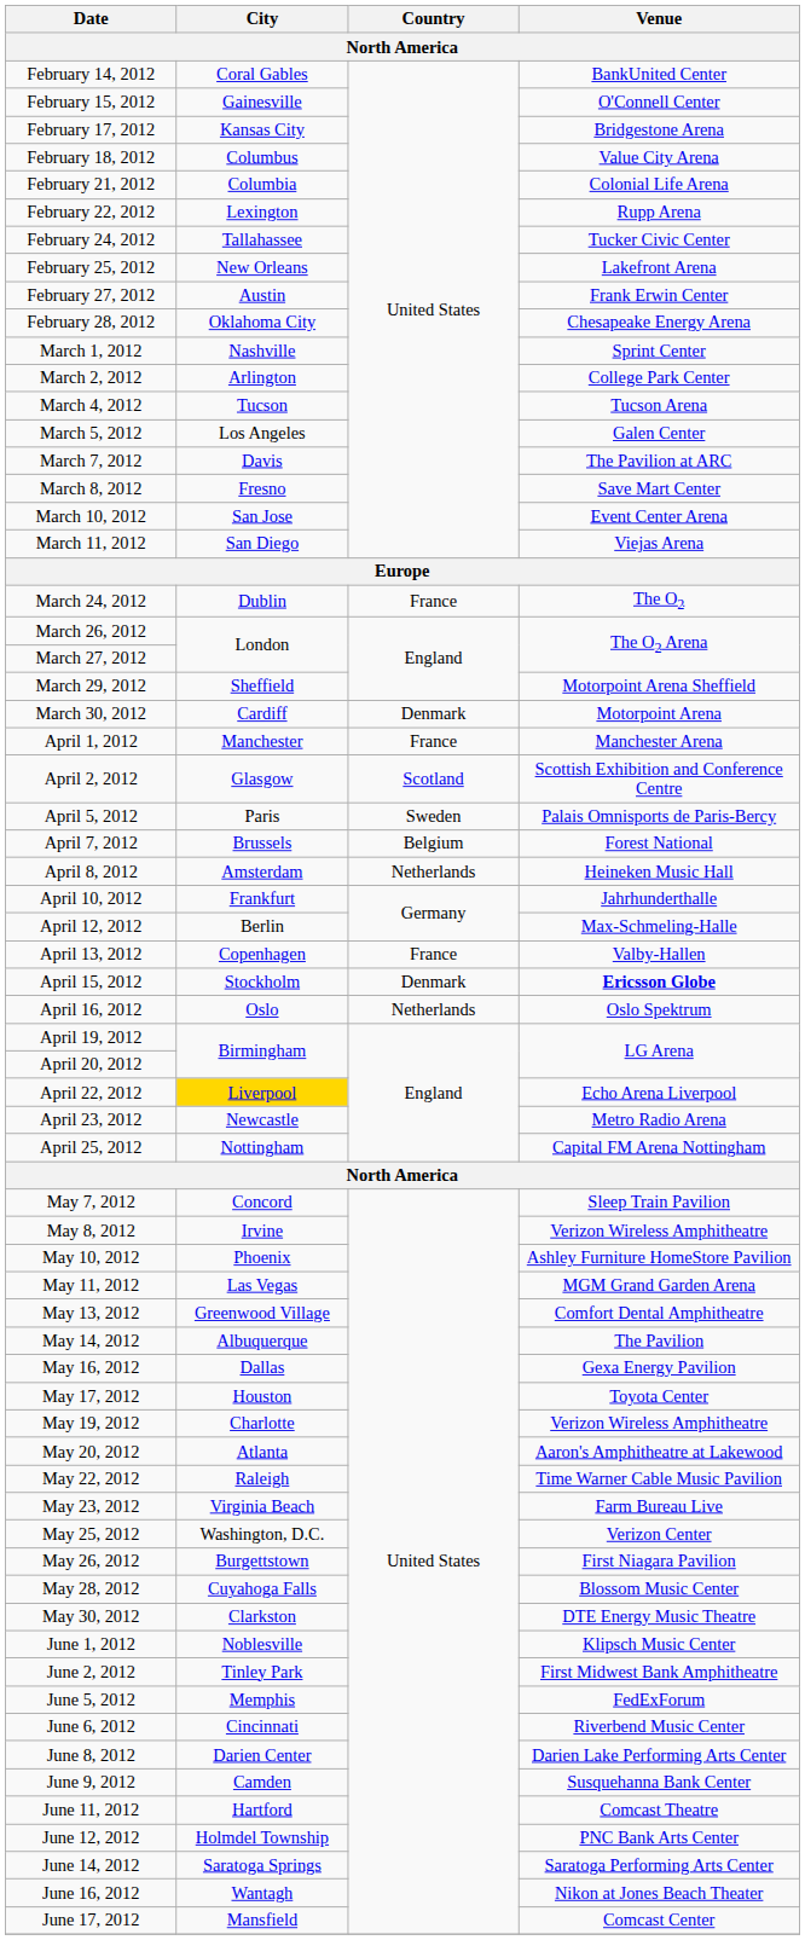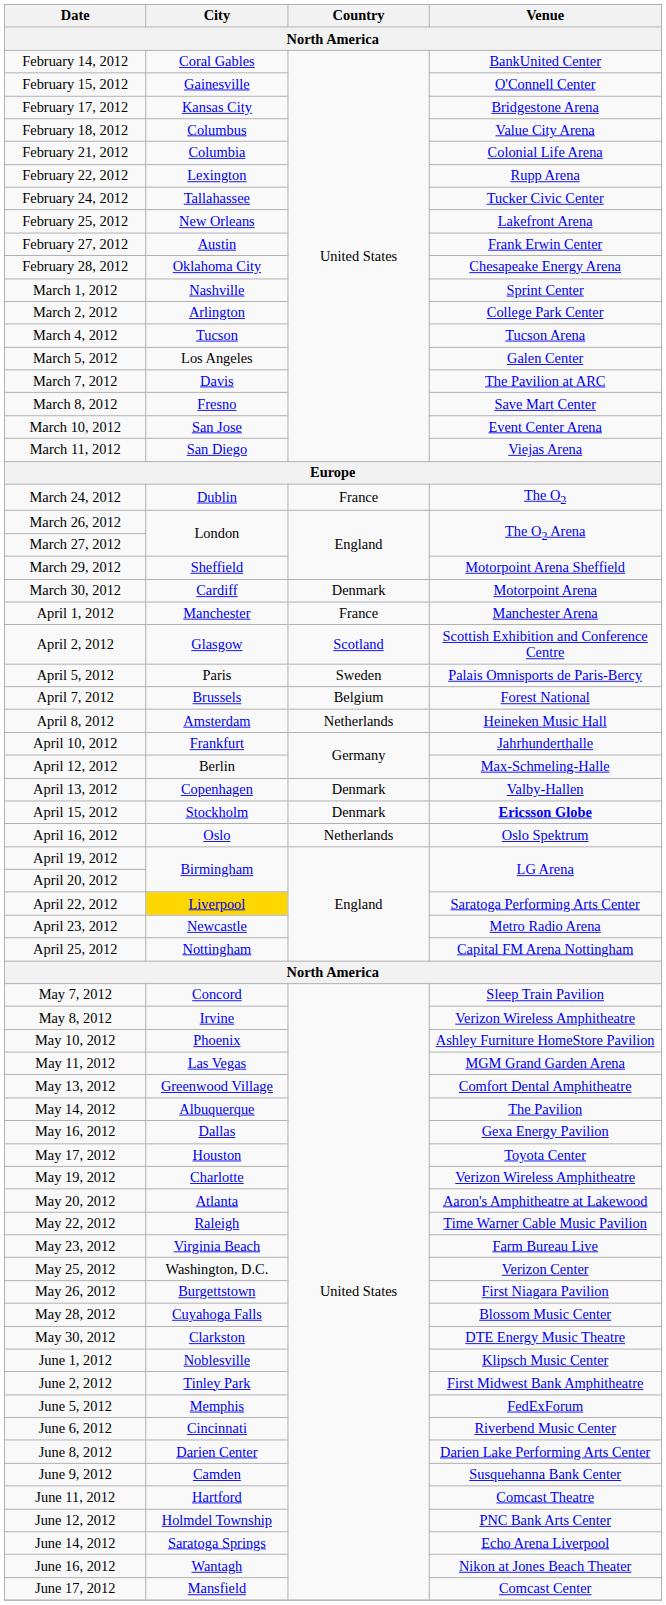April 13, 2012 | Country: France -> Denmark
April 22, 2012 | Venue: Echo Arena Liverpool -> Saratoga Performing Arts Center
June 14, 2012 | Venue: Saratoga Performing Arts Center -> Echo Arena Liverpool
